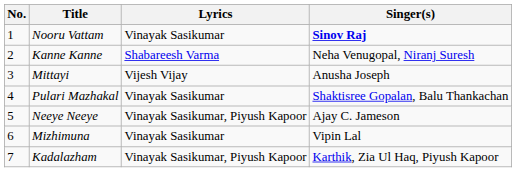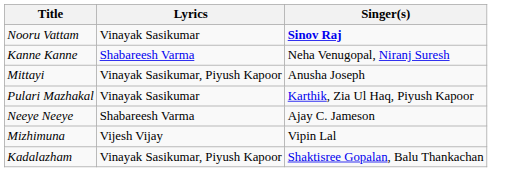- column: No. | 1 | 2 | 3 | 4 | 5 | 6 | 7
Mittayi | Lyrics: Vijesh Vijay -> Vinayak Sasikumar, Piyush Kapoor
Pulari Mazhakal | Singer(s): Shaktisree Gopalan, Balu Thankachan -> Karthik, Zia Ul Haq, Piyush Kapoor
Neeye Neeye | Lyrics: Vinayak Sasikumar, Piyush Kapoor -> Shabareesh Varma
Mizhimuna | Lyrics: Vinayak Sasikumar -> Vijesh Vijay
Kadalazham | Singer(s): Karthik, Zia Ul Haq, Piyush Kapoor -> Shaktisree Gopalan, Balu Thankachan
